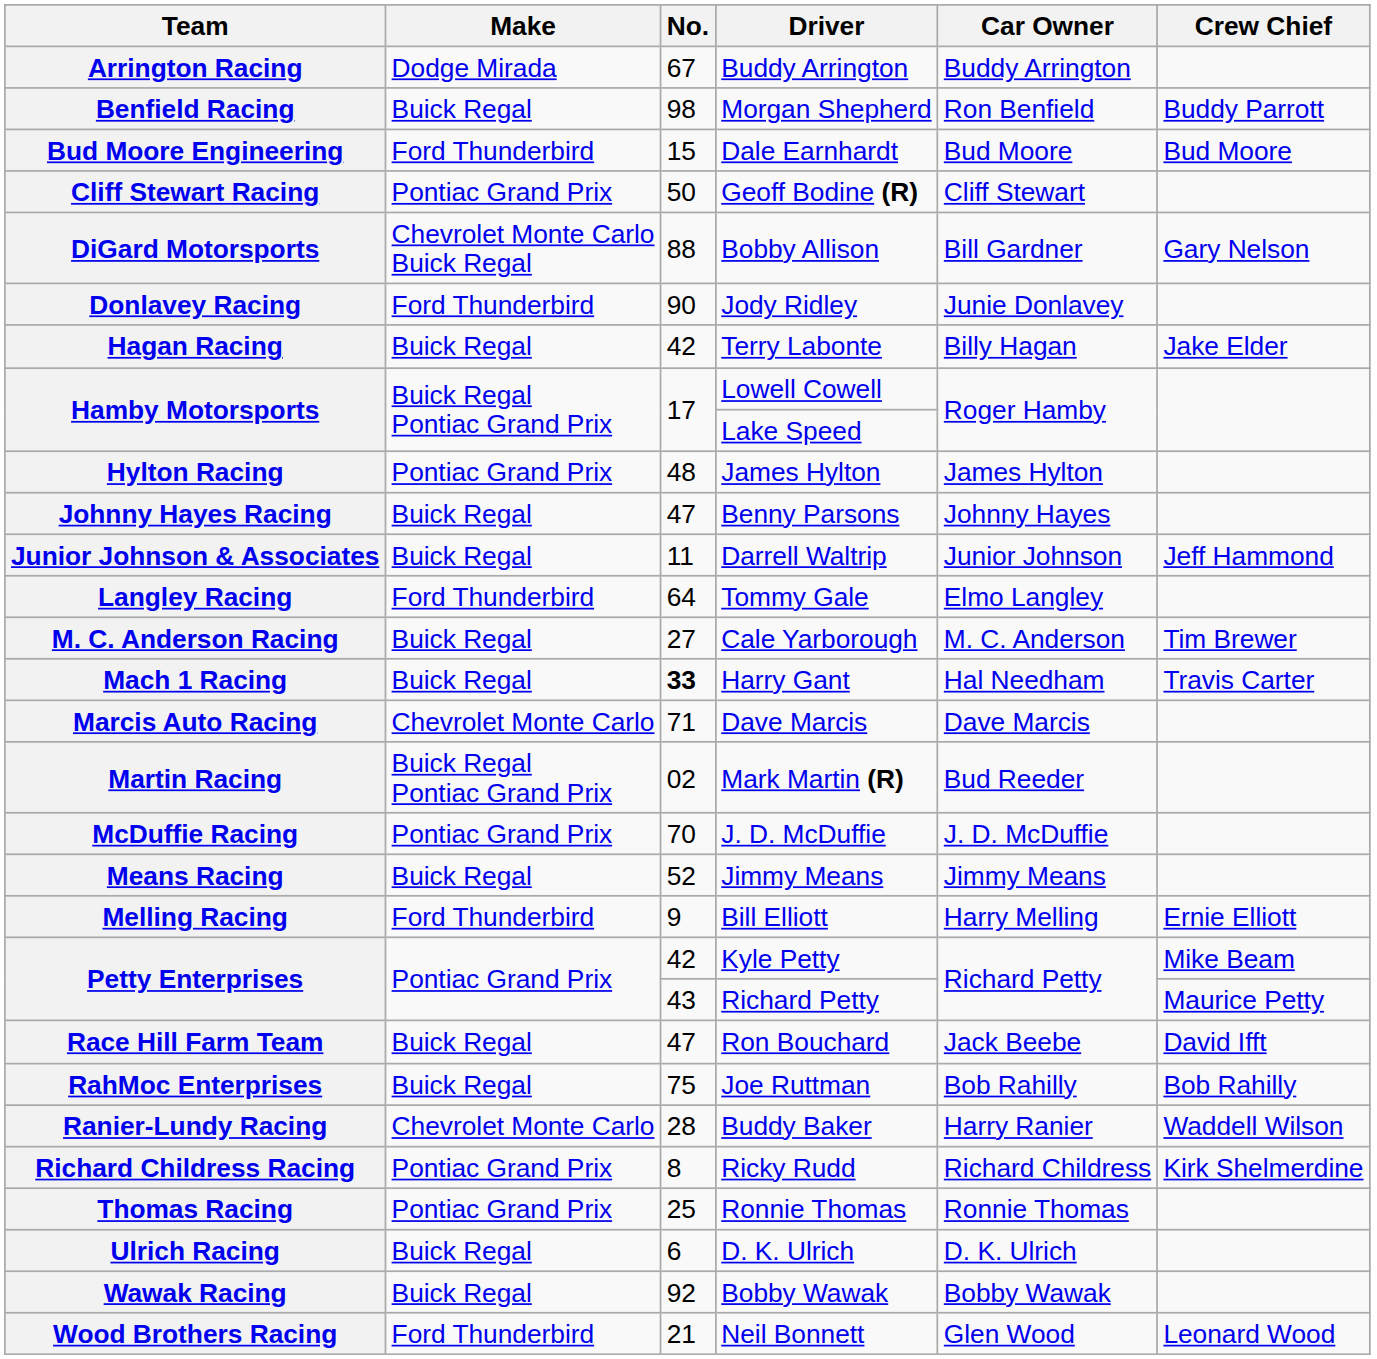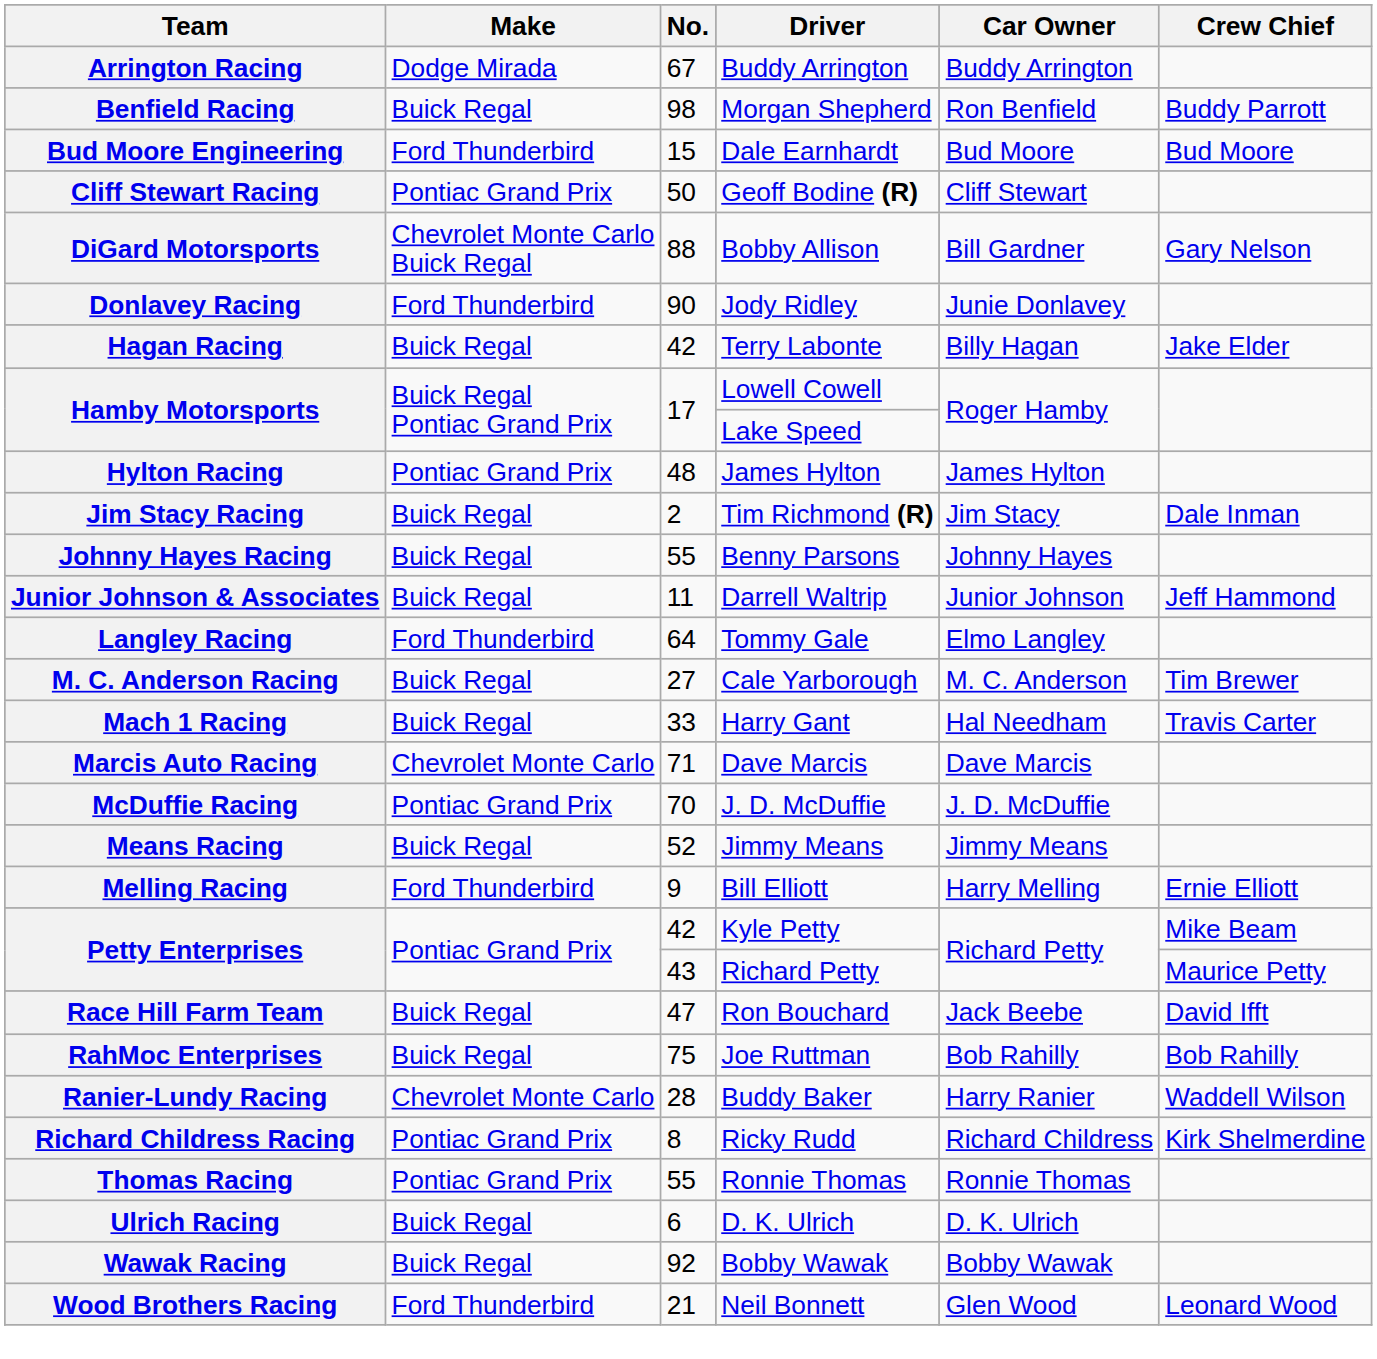+ row: Jim Stacy Racing | Buick Regal | 2 | Tim Richmond (R) | Jim Stacy | Dale Inman
Johnny Hayes Racing | No.: 47 -> 55
Mach 1 Racing | No.: bold -> normal
- row: Martin Racing | Buick Regal Pontiac Grand Prix | 02 | Mark Martin (R) | Bud Reeder
Thomas Racing | No.: 25 -> 55
